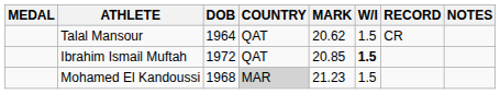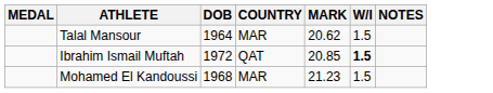- column: RECORD | CR
Talal Mansour | COUNTRY: QAT -> MAR
Mohamed El Kandoussi | COUNTRY: lightgrey background -> no background
